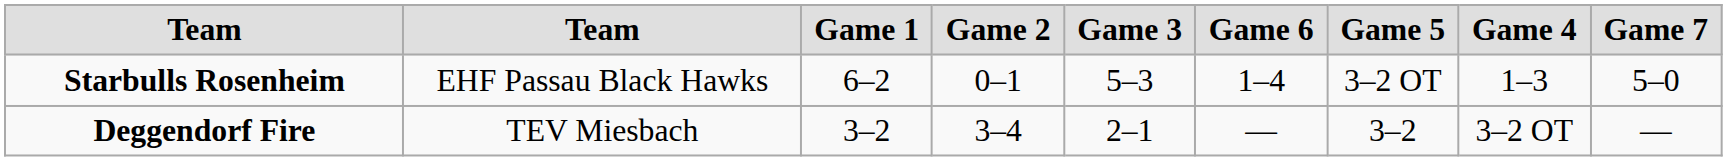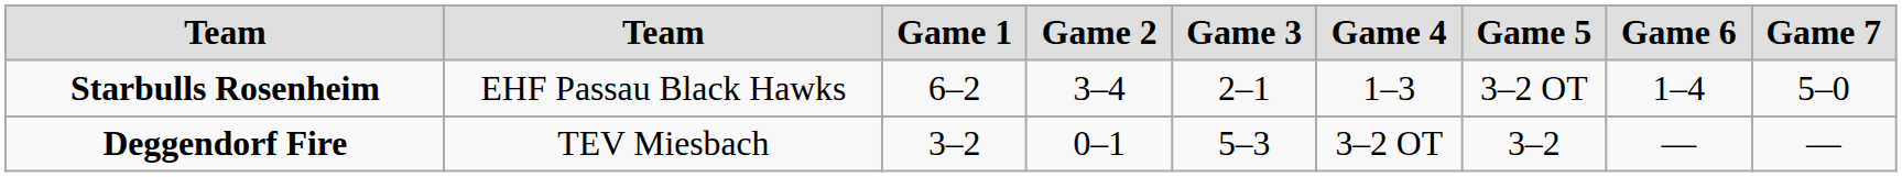columns swapped: Game 4 <-> Game 6
Starbulls Rosenheim | Game 2: 0–1 -> 3–4
Starbulls Rosenheim | Game 3: 5–3 -> 2–1
Deggendorf Fire | Game 2: 3–4 -> 0–1
Deggendorf Fire | Game 3: 2–1 -> 5–3
